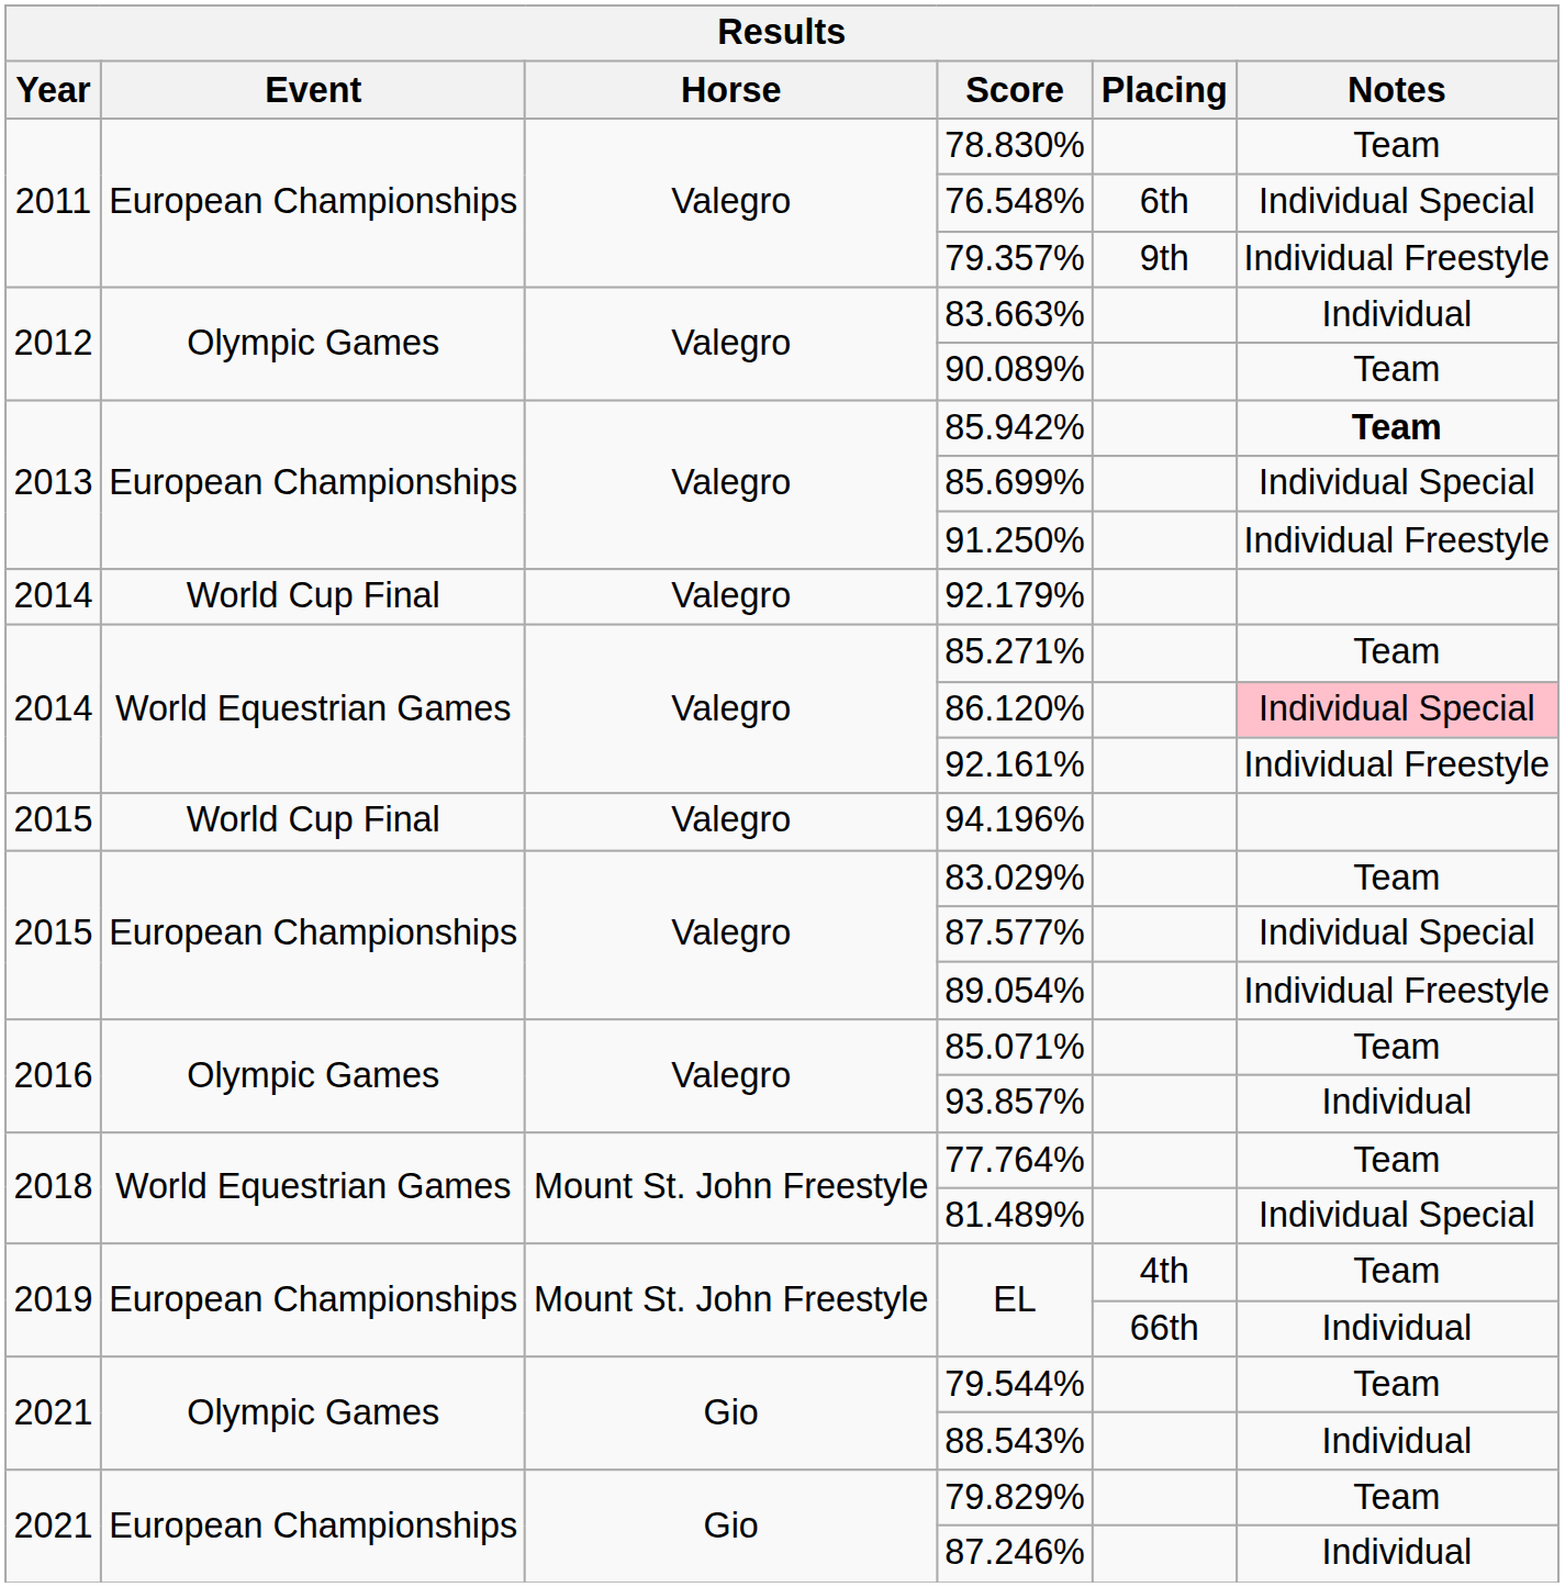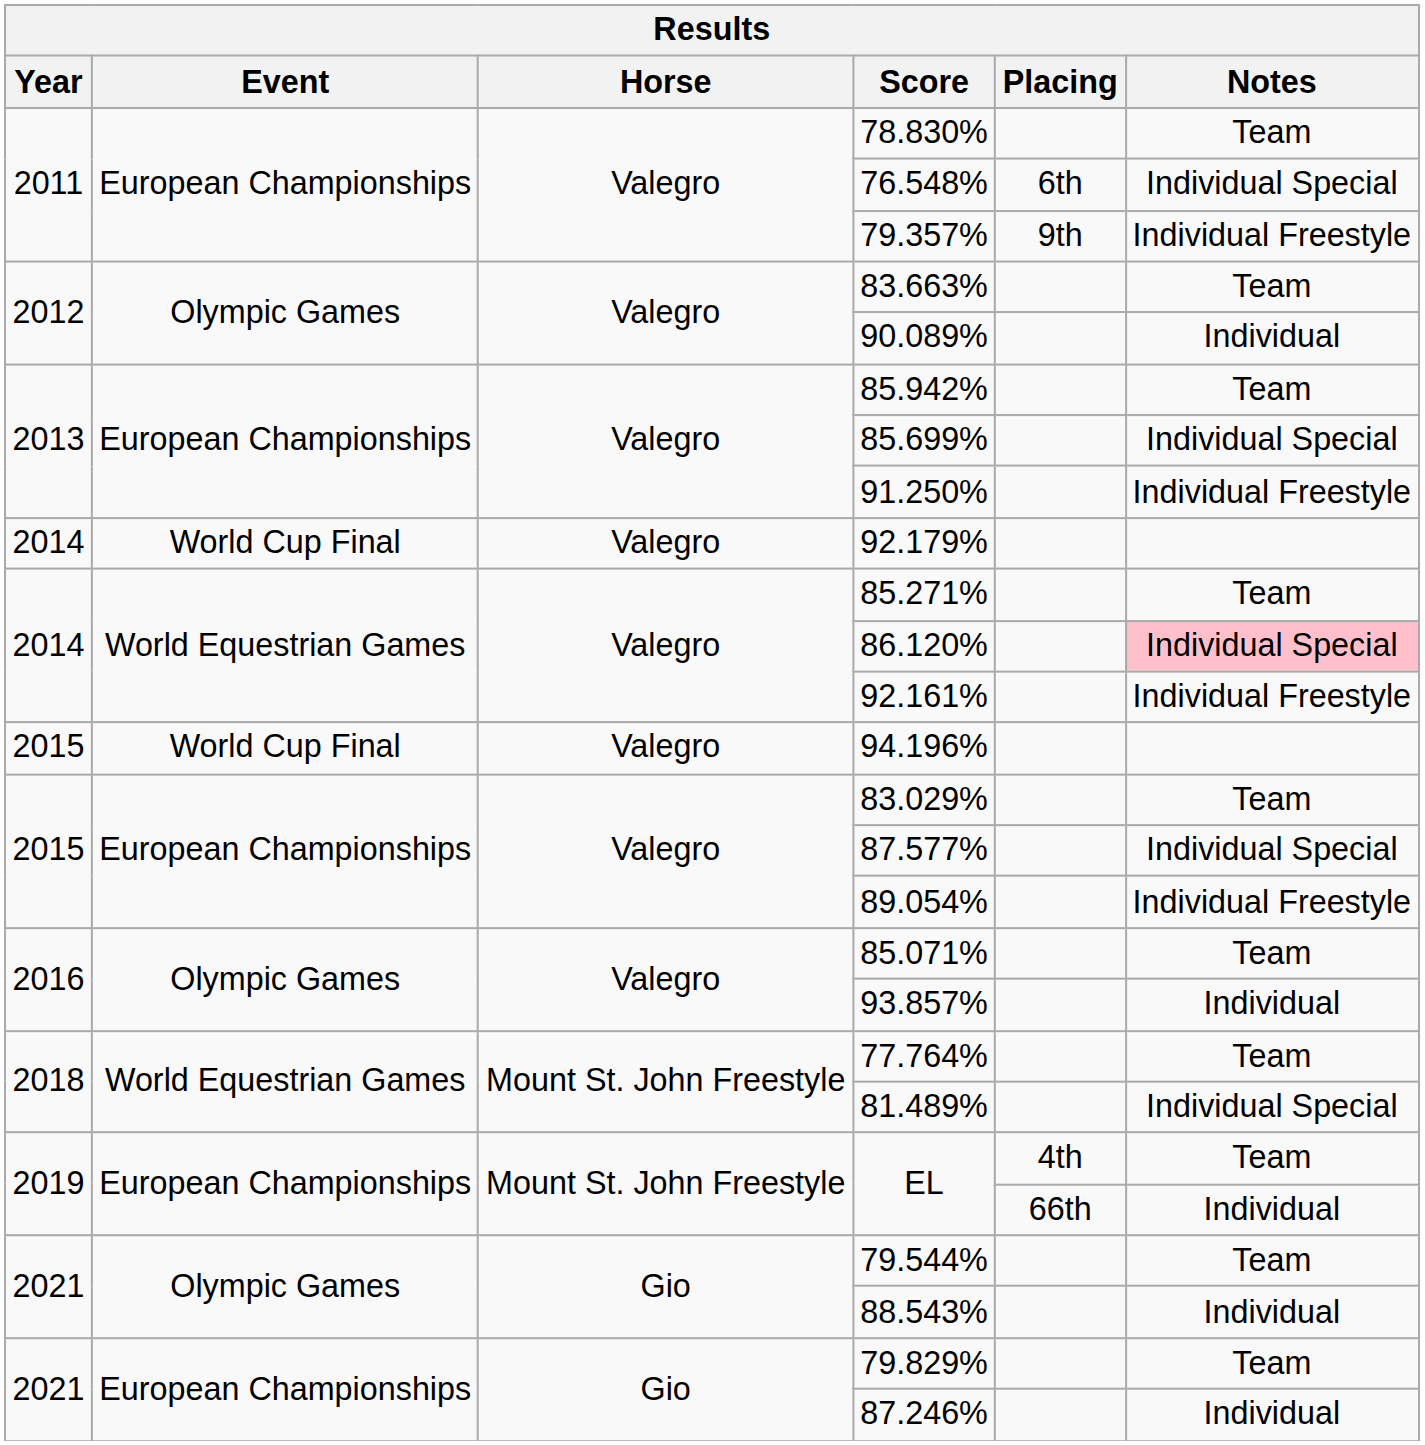83.663% | Notes: Individual -> Team
90.089% | Notes: Team -> Individual
85.942% | Notes: bold -> normal
